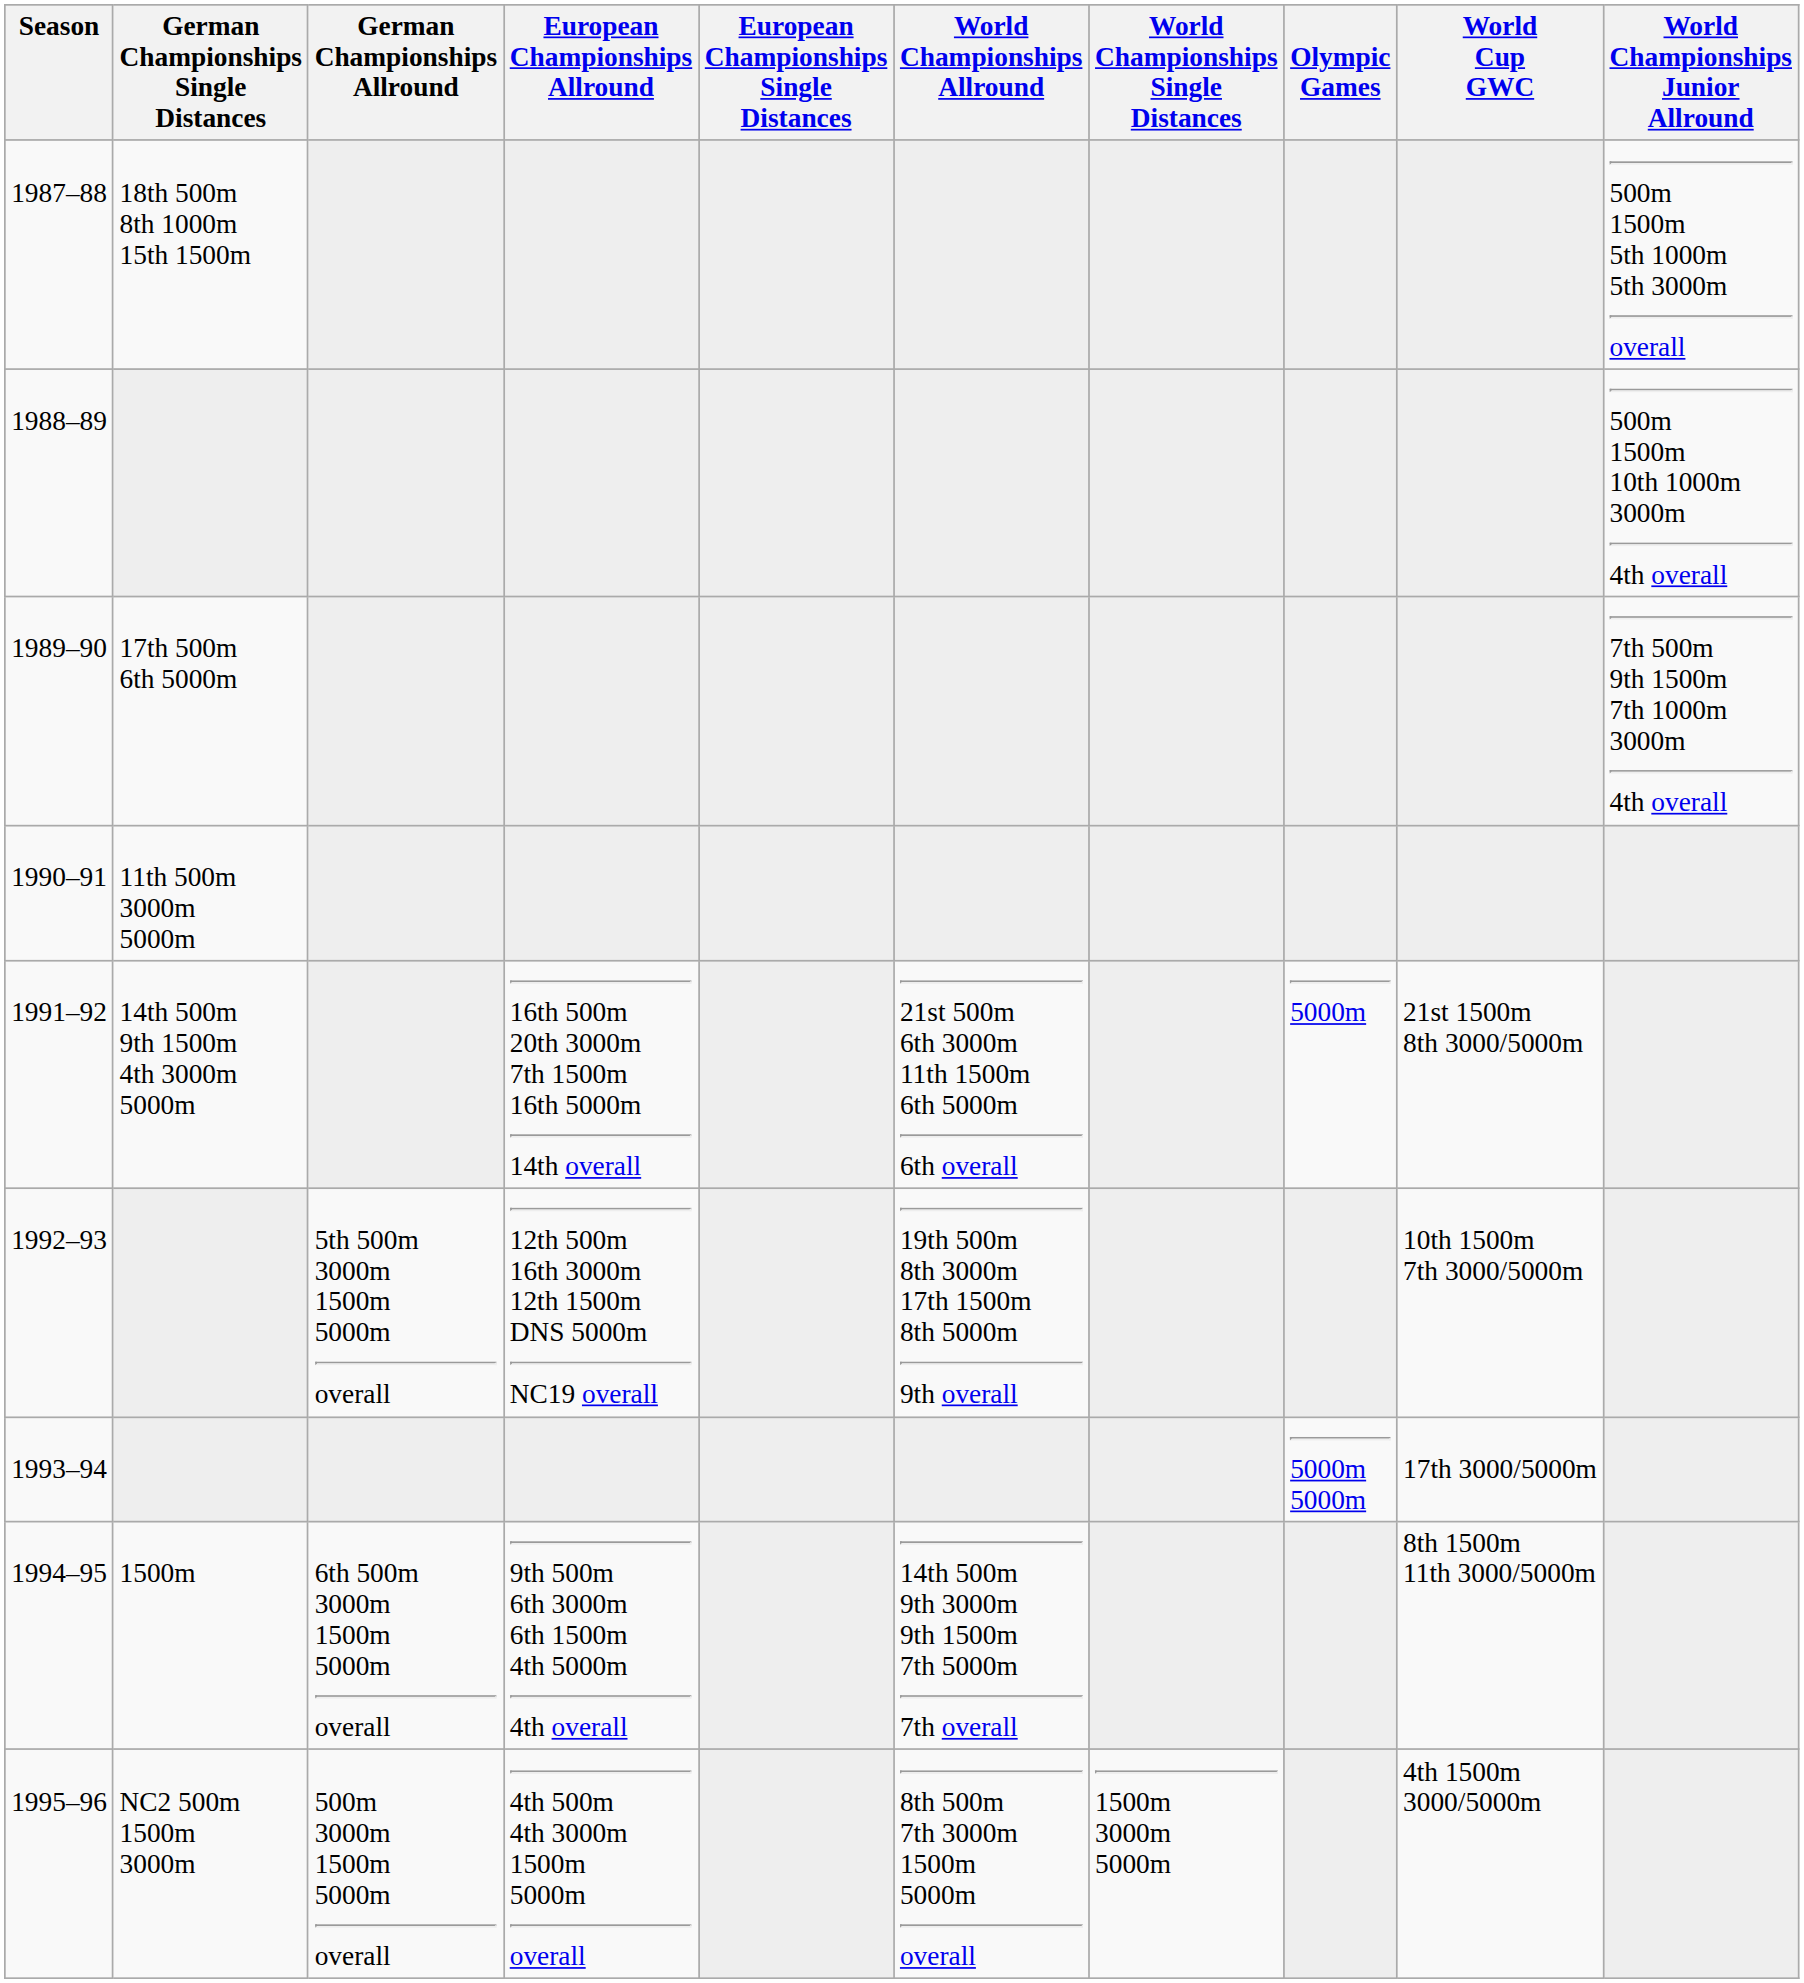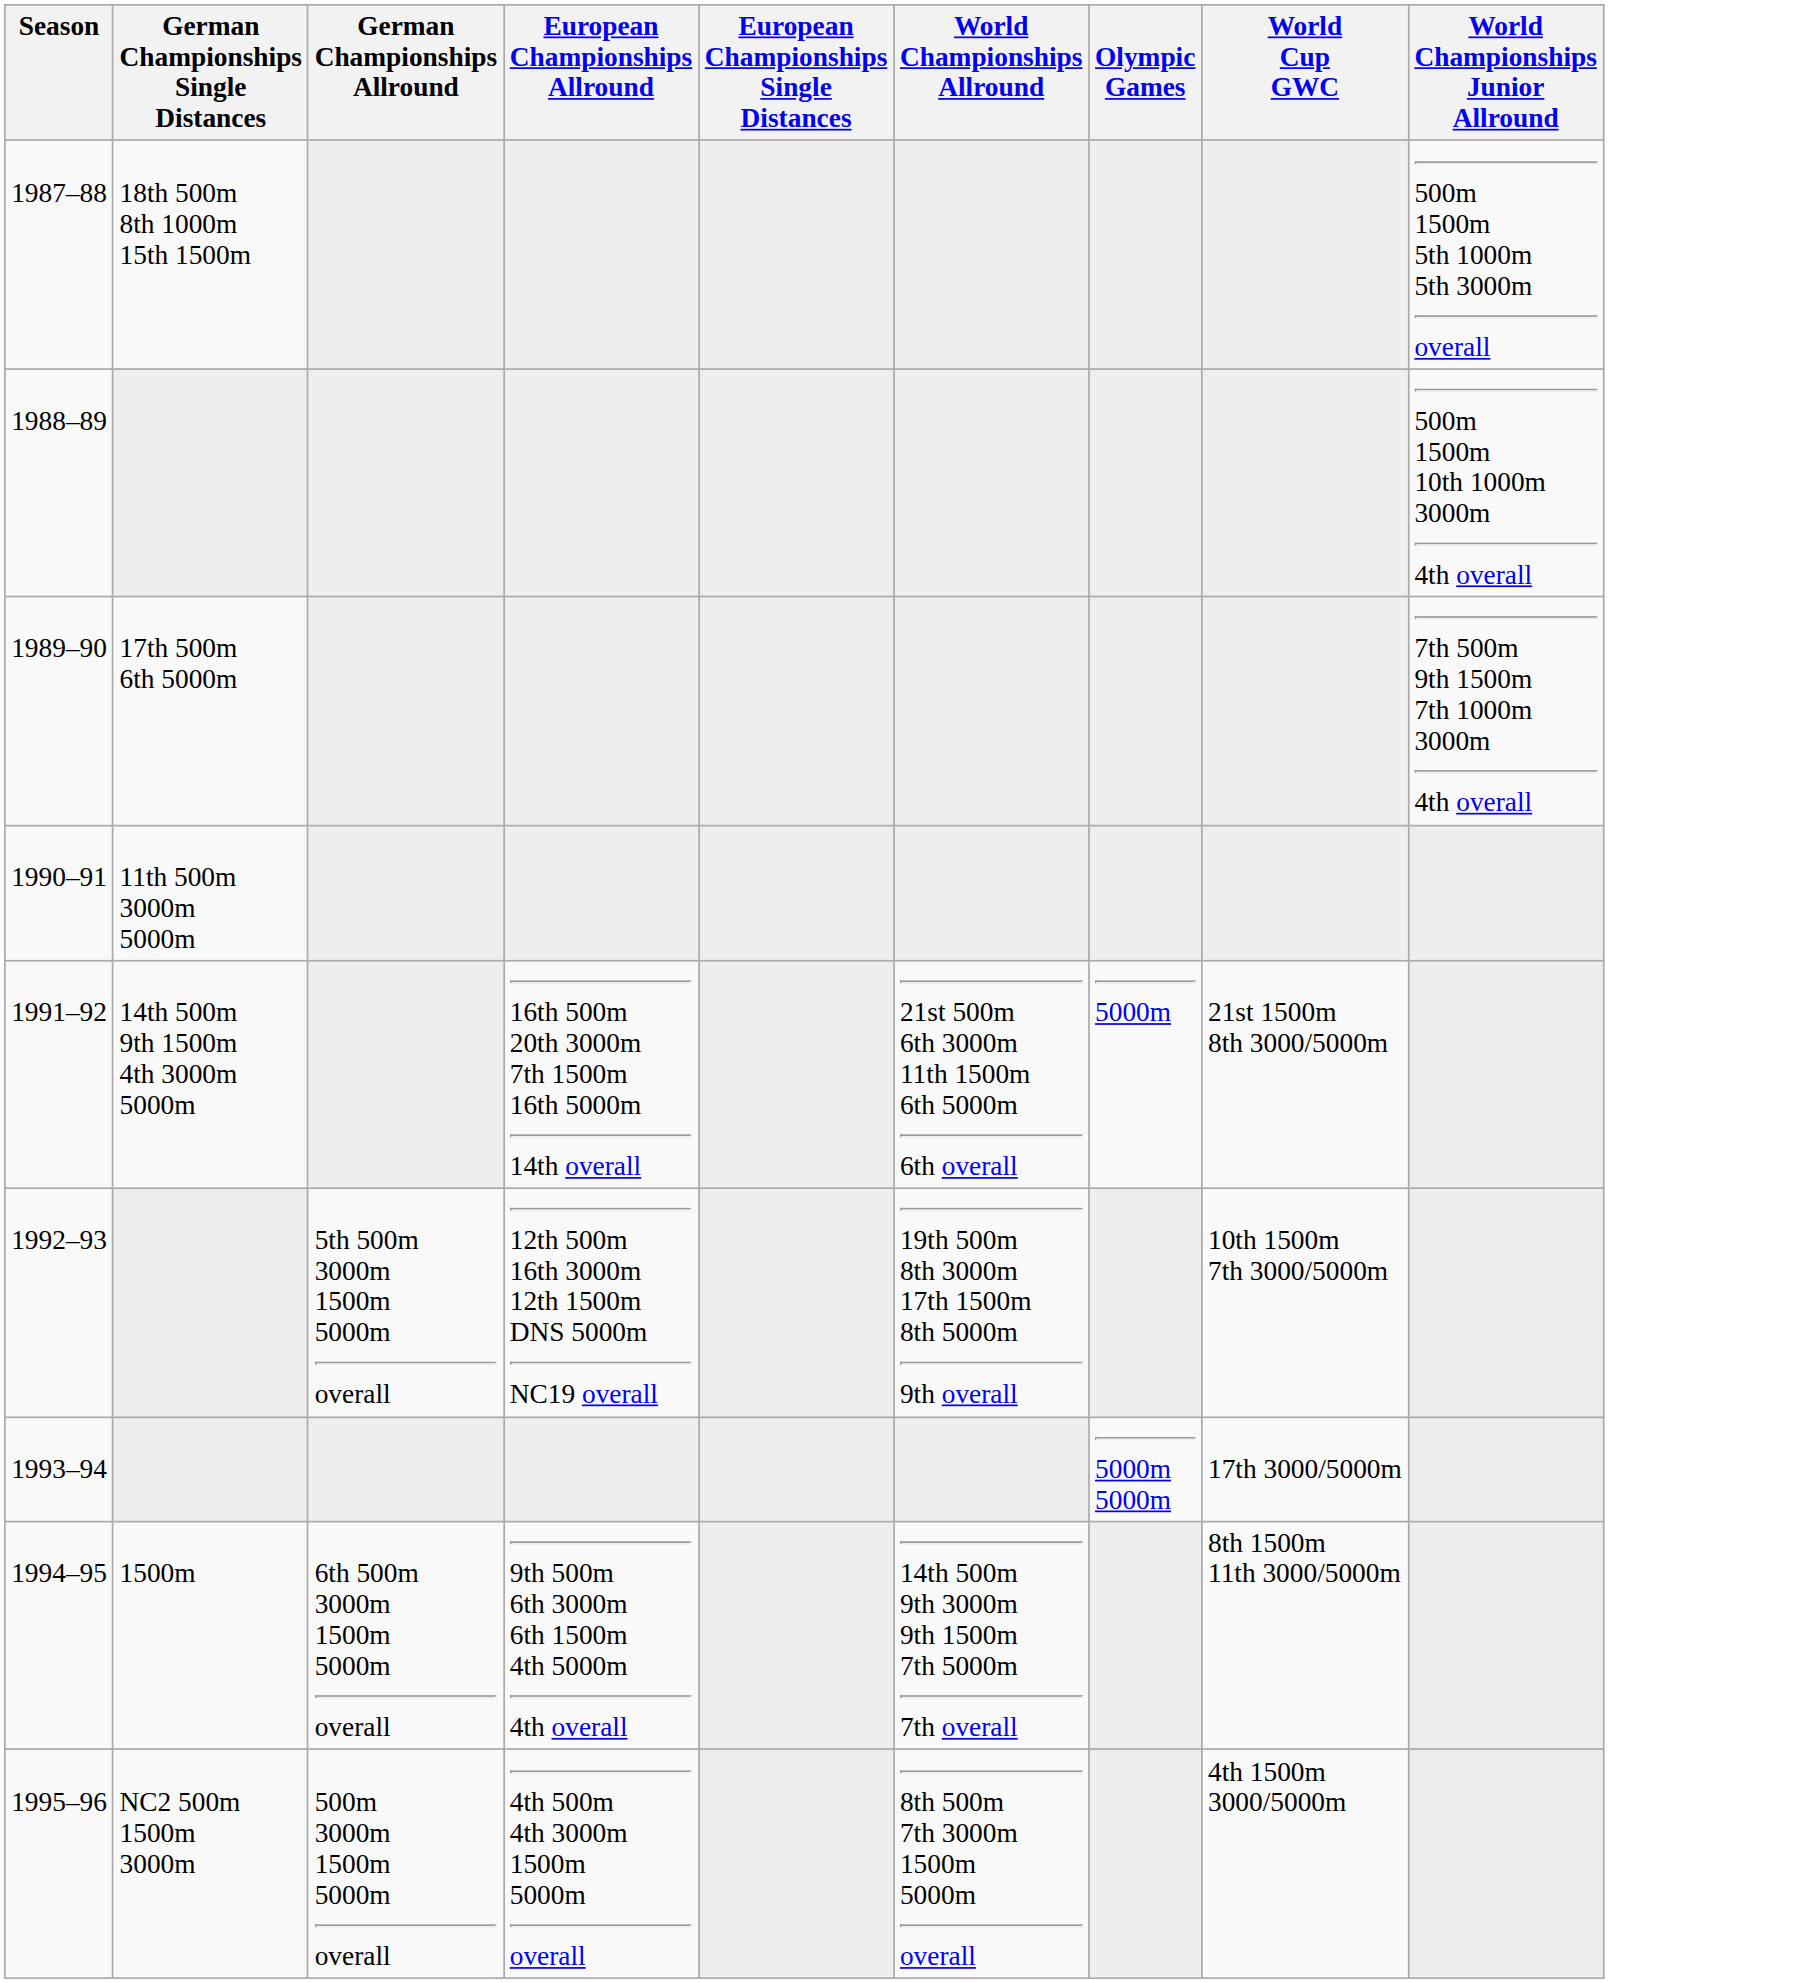- column: World Championships Single Distances | 1500m 3000m 5000m
